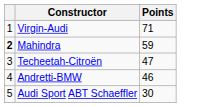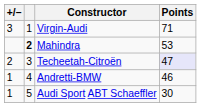+ column: +/– | 3 | 2 | 1 | 1
Mahindra | Points: 59 -> 53
Techeetah-Citroën | Points: no background -> lavender background
